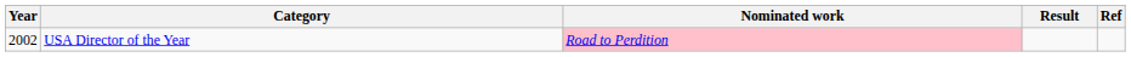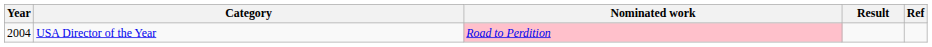USA Director of the Year | Year: 2002 -> 2004
